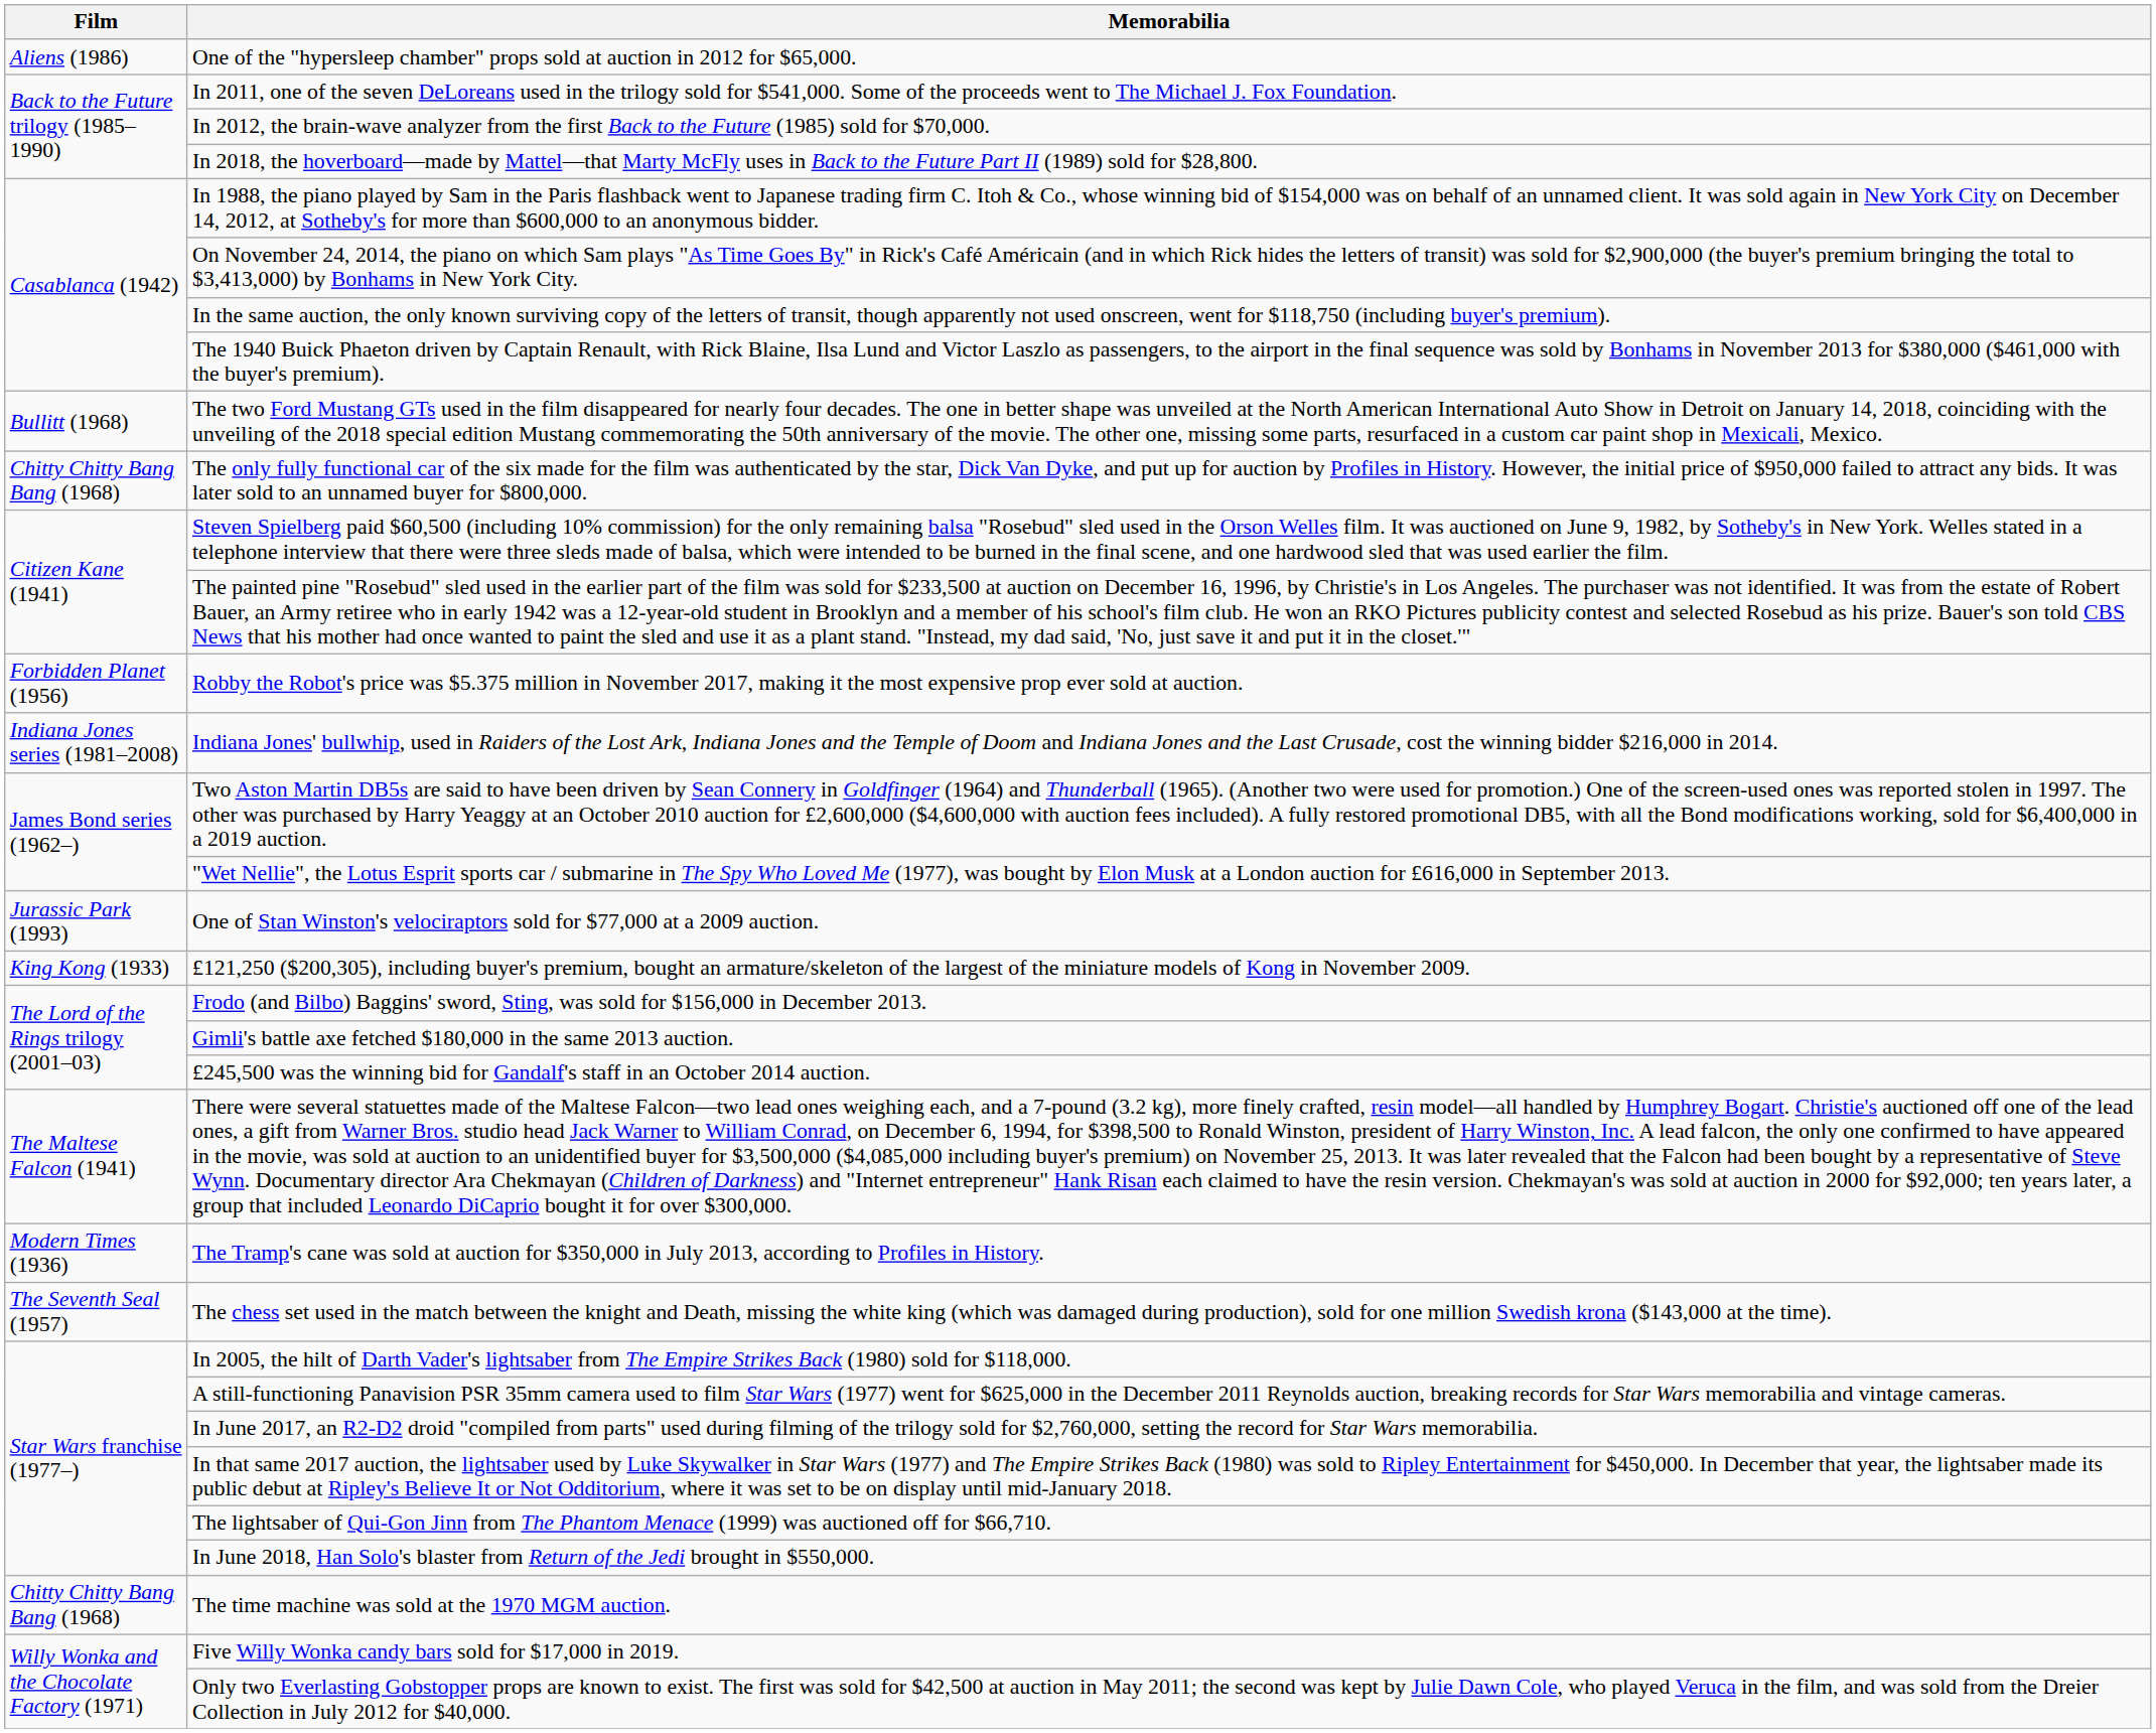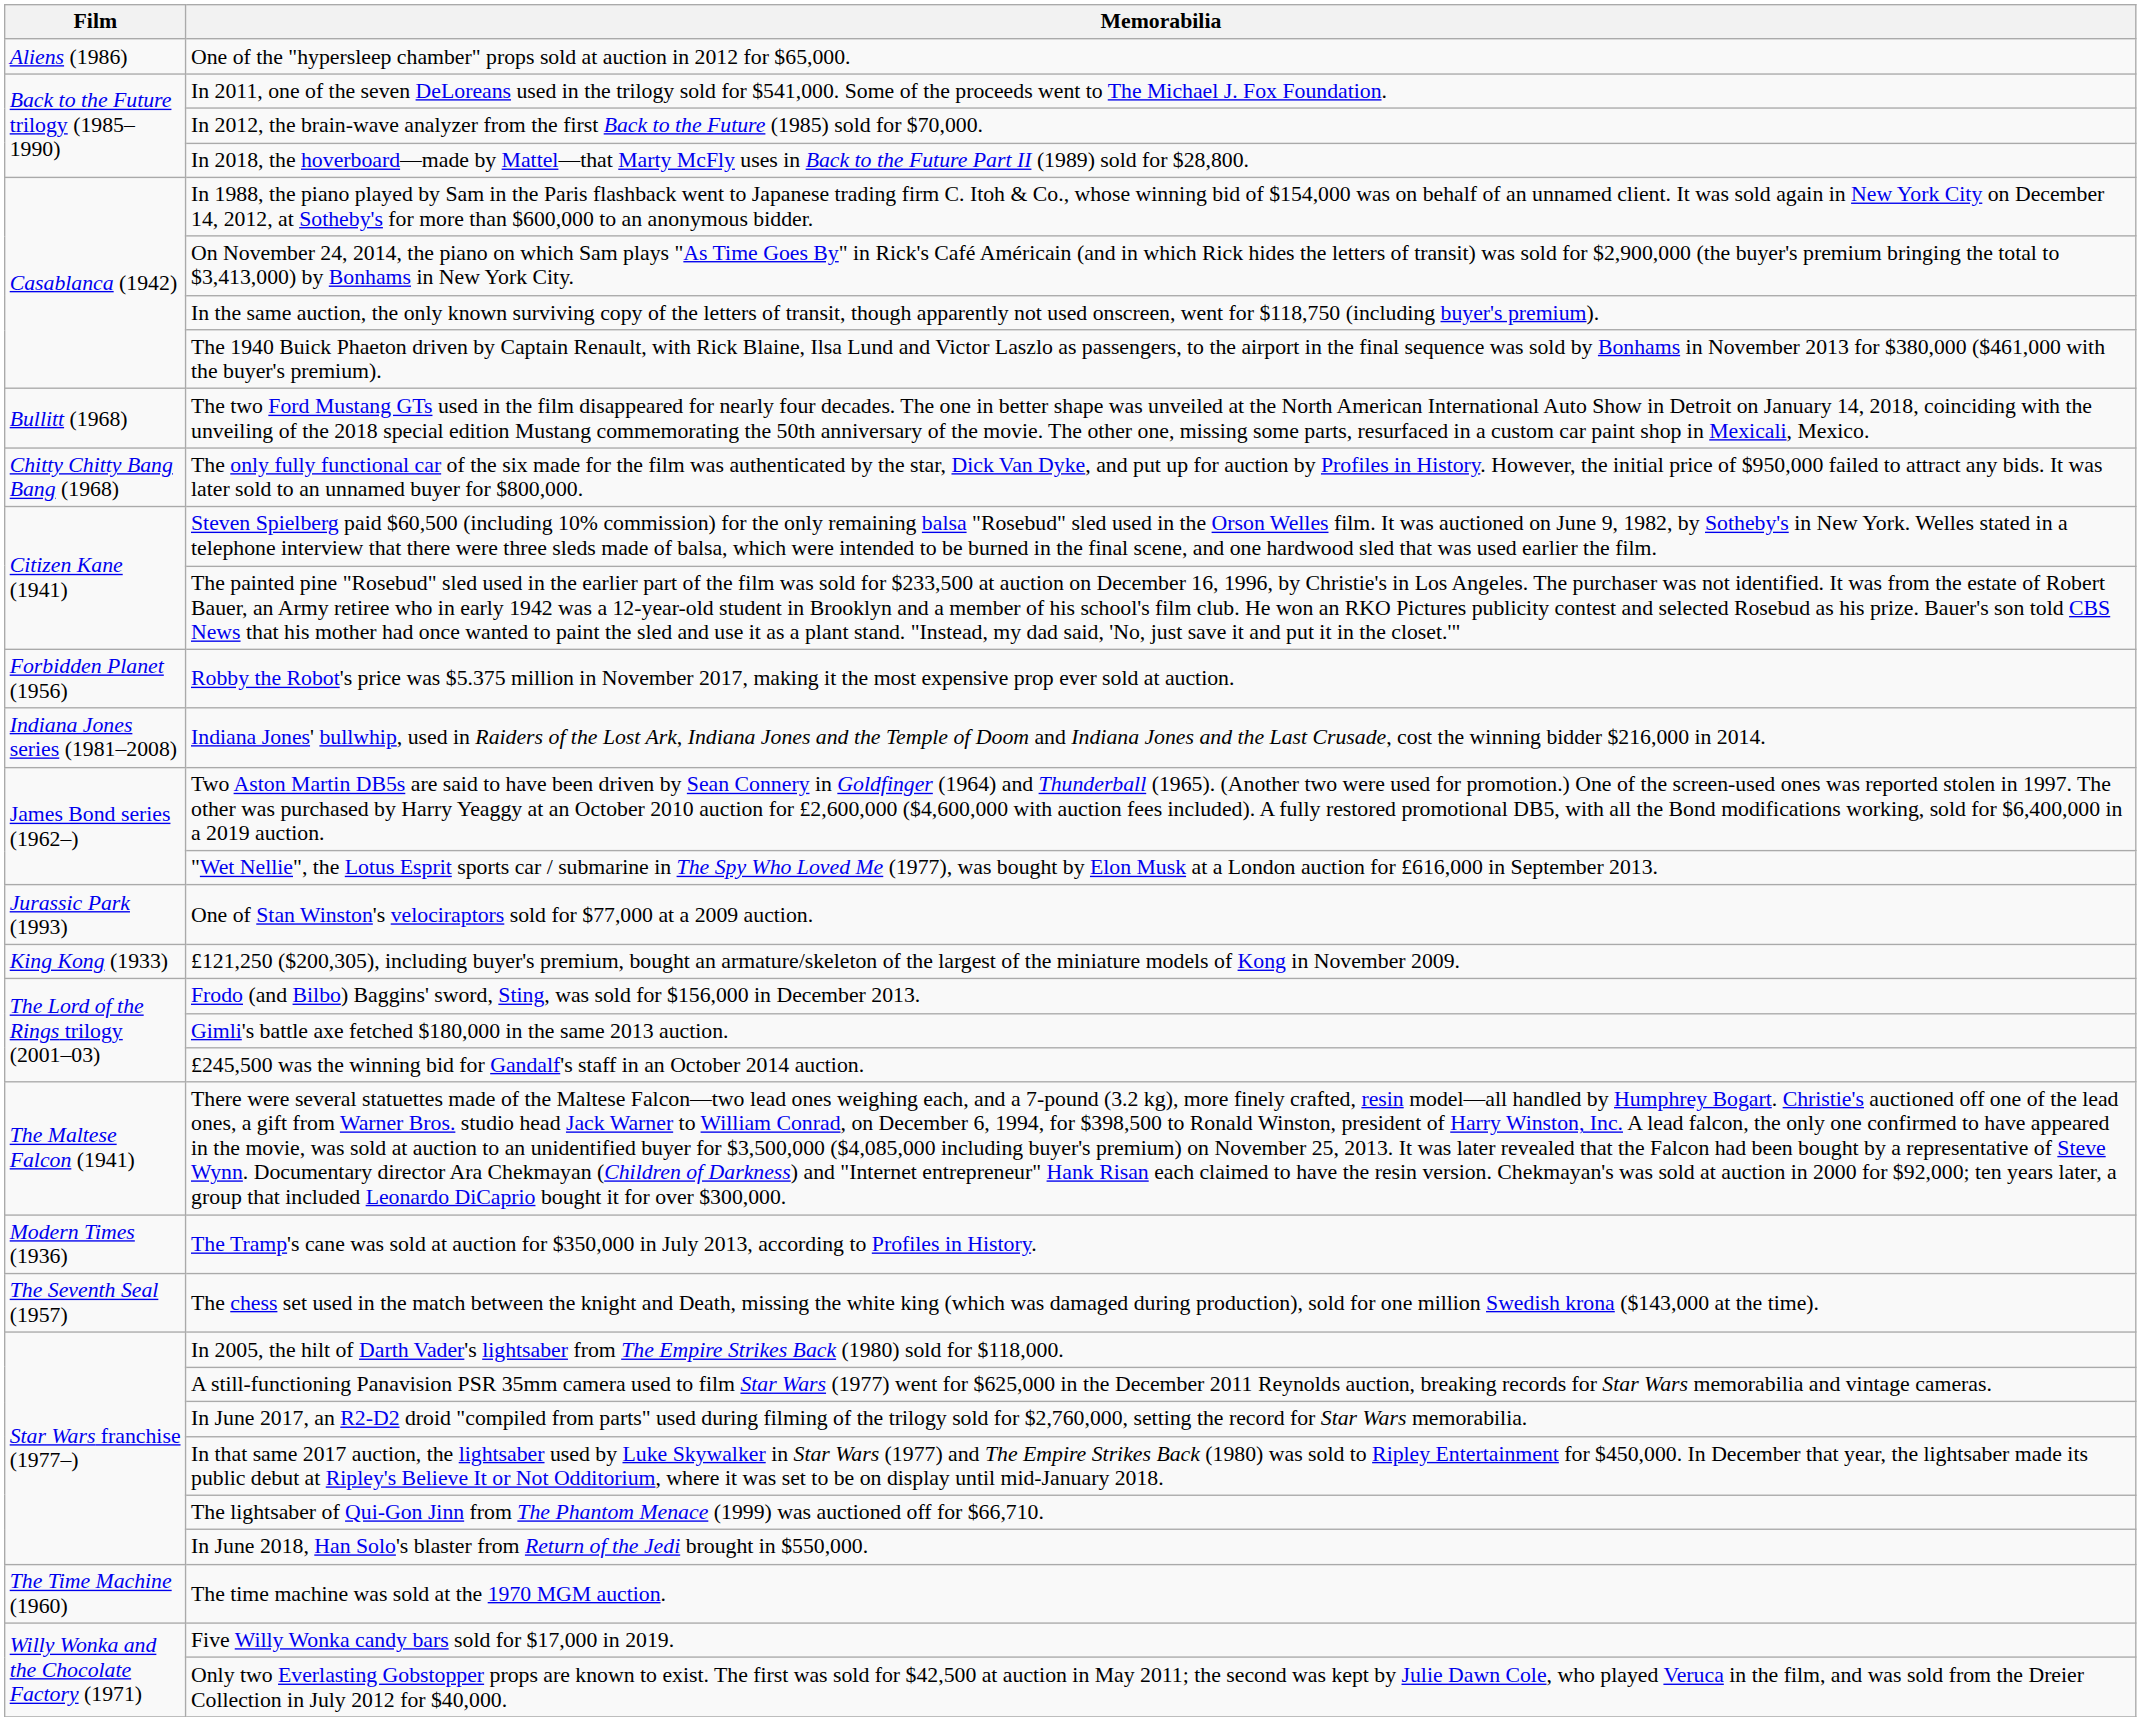The time machine was sold at the 1970 MGM auction. | Film: Chitty Chitty Bang Bang (1968) -> The Time Machine (1960)
